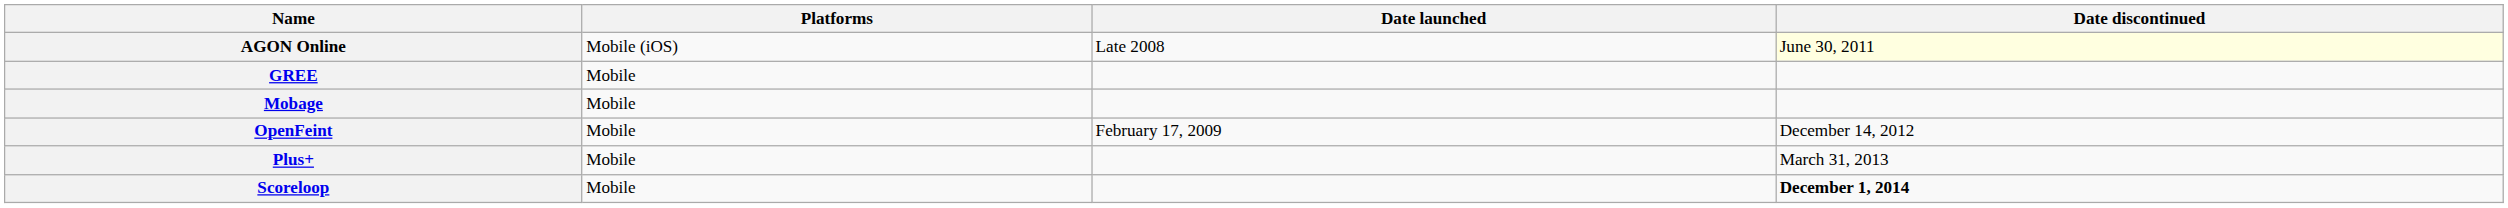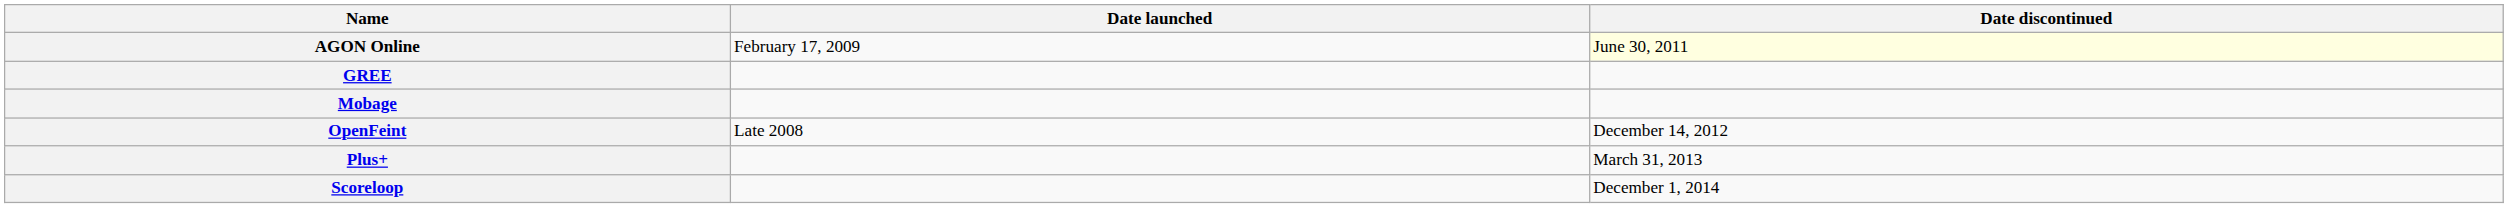- column: Platforms | Mobile (iOS) | Mobile | Mobile | Mobile | Mobile | Mobile
AGON Online | Date launched: Late 2008 -> February 17, 2009
OpenFeint | Date launched: February 17, 2009 -> Late 2008
Scoreloop | Date discontinued: bold -> normal
